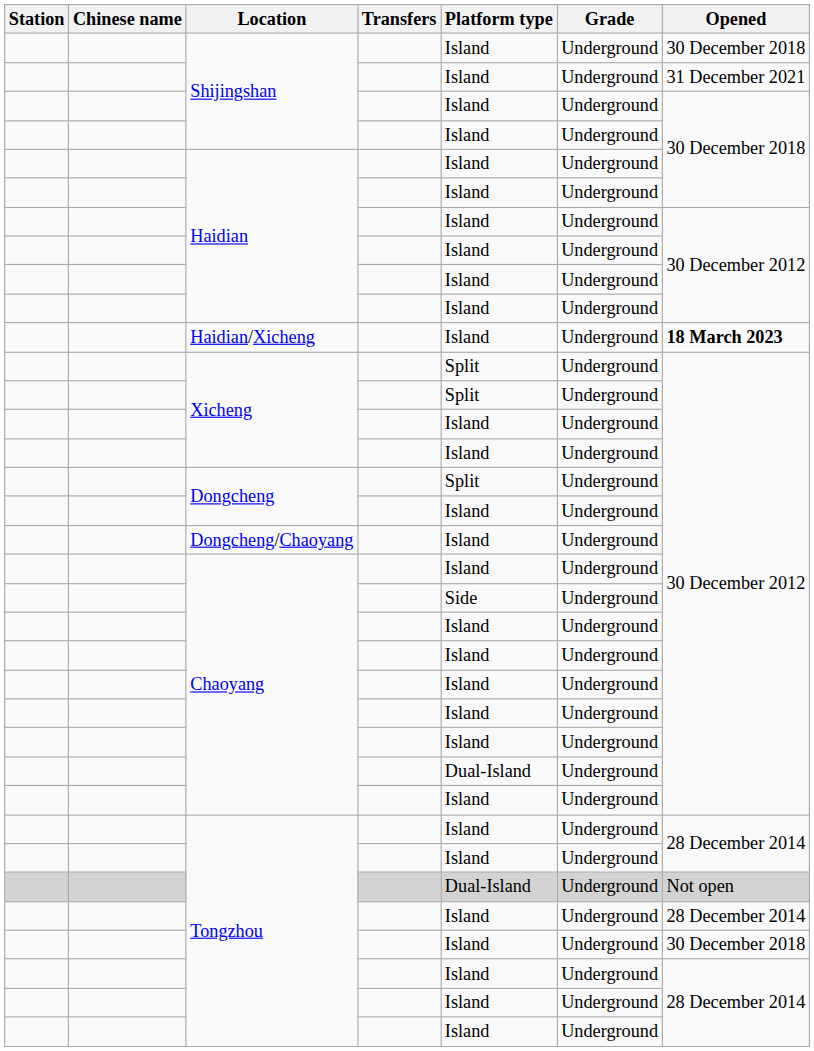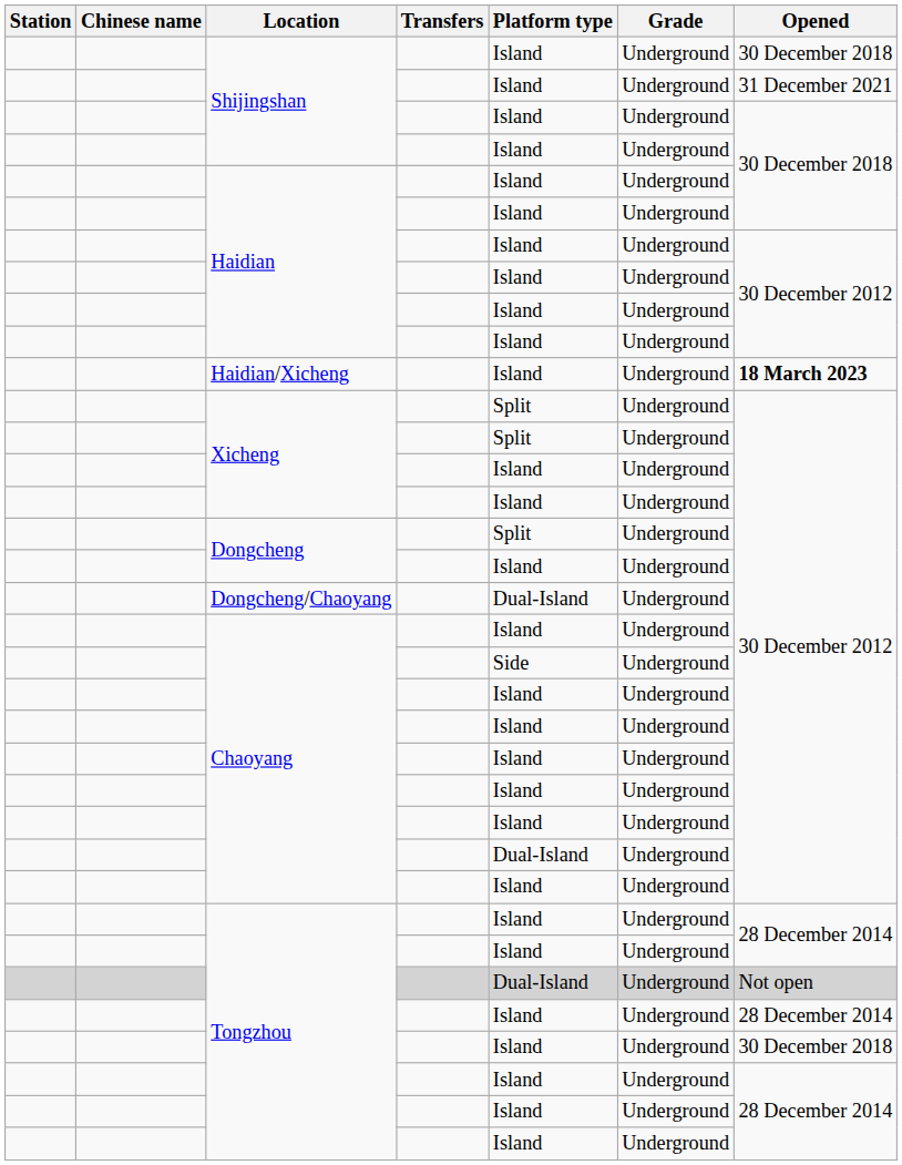Dongcheng/Chaoyang | Platform type: Island -> Dual-Island
